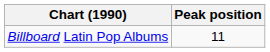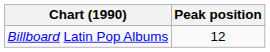Billboard Latin Pop Albums | Peak position: 11 -> 12
